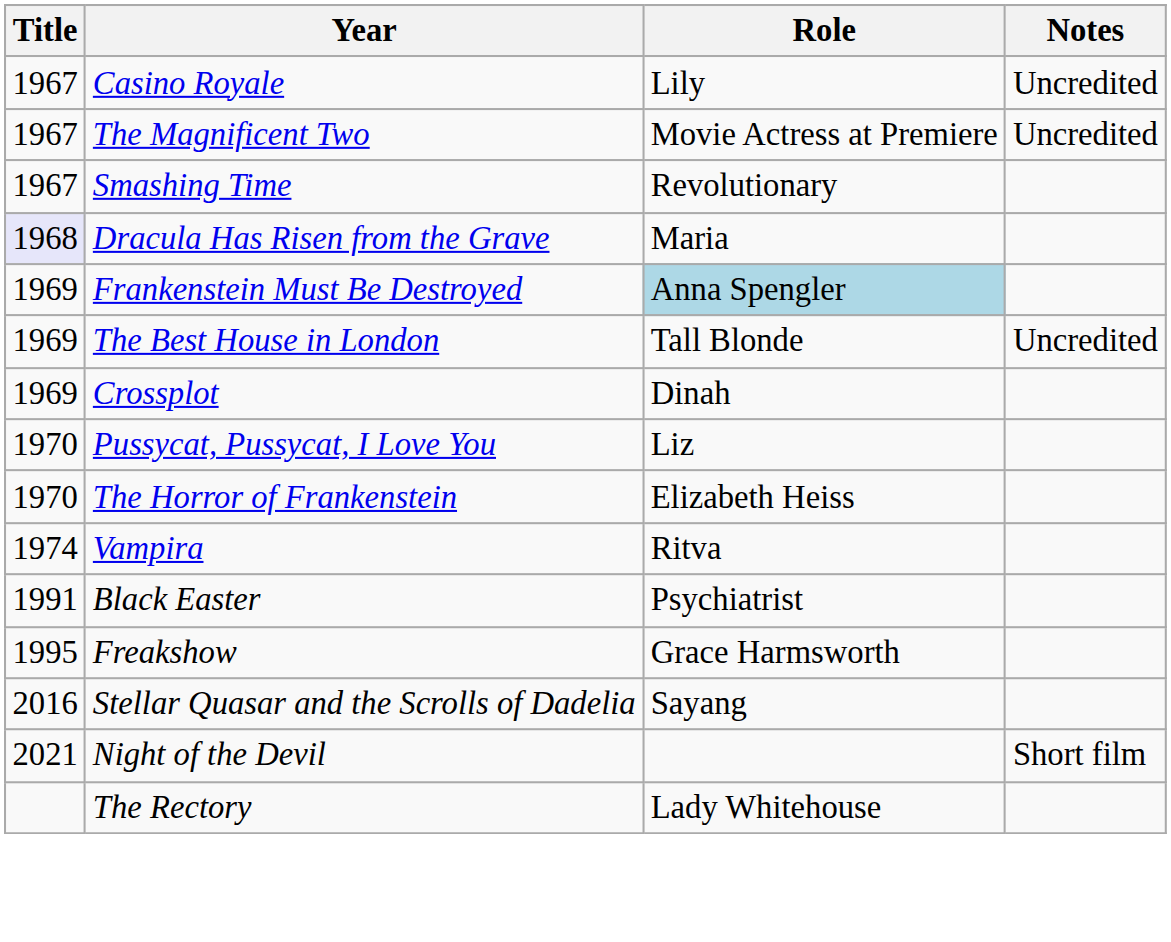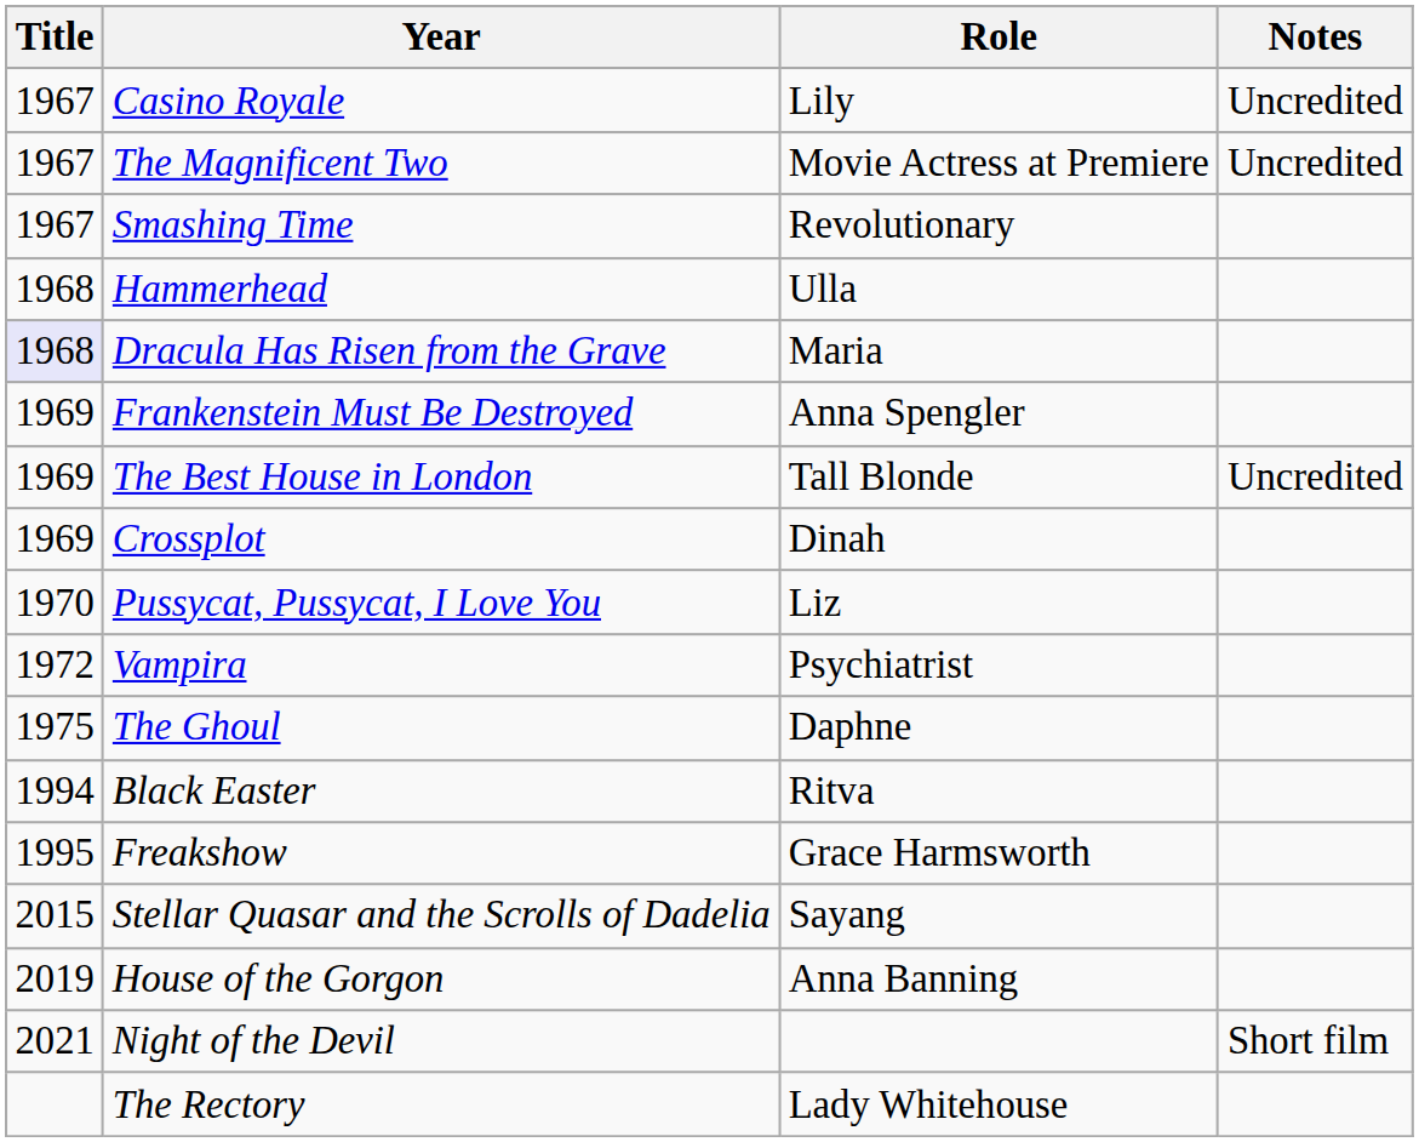+ row: 1968 | Hammerhead | Ulla
Frankenstein Must Be Destroyed | Role: lightblue background -> no background
- row: 1970 | The Horror of Frankenstein | Elizabeth Heiss
Vampira | Title: 1974 -> 1972
Vampira | Role: Ritva -> Psychiatrist
+ row: 1975 | The Ghoul | Daphne
Black Easter | Title: 1991 -> 1994
Black Easter | Role: Psychiatrist -> Ritva
Stellar Quasar and the Scrolls of Dadelia | Title: 2016 -> 2015
+ row: 2019 | House of the Gorgon | Anna Banning
